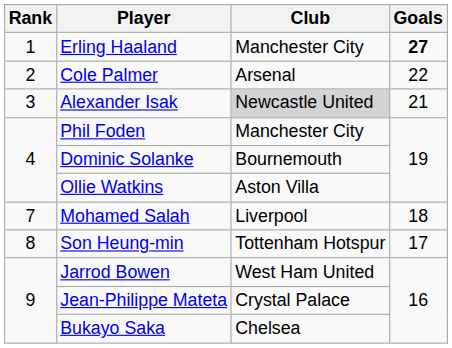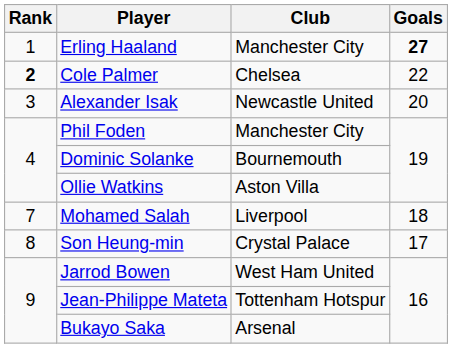Cole Palmer | Rank: normal -> bold
Cole Palmer | Club: Arsenal -> Chelsea
Alexander Isak | Club: lightgrey background -> no background
Alexander Isak | Goals: 21 -> 20
Son Heung-min | Club: Tottenham Hotspur -> Crystal Palace
Jean-Philippe Mateta | Club: Crystal Palace -> Tottenham Hotspur
Bukayo Saka | Club: Chelsea -> Arsenal
